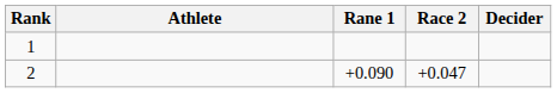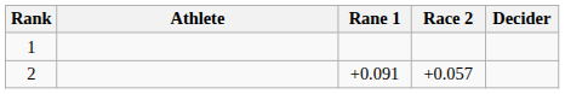2 | Rane 1: +0.090 -> +0.091
2 | Race 2: +0.047 -> +0.057
